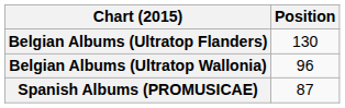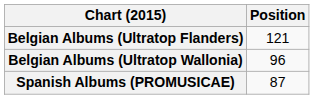Belgian Albums (Ultratop Flanders) | Position: 130 -> 121
